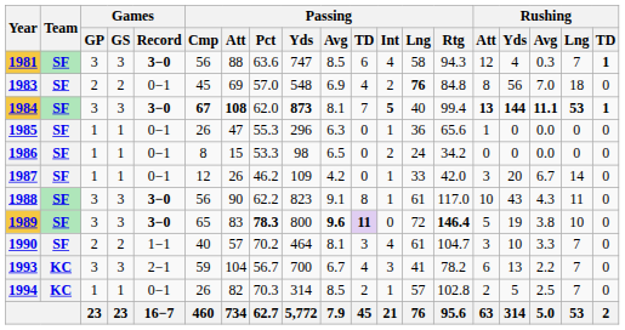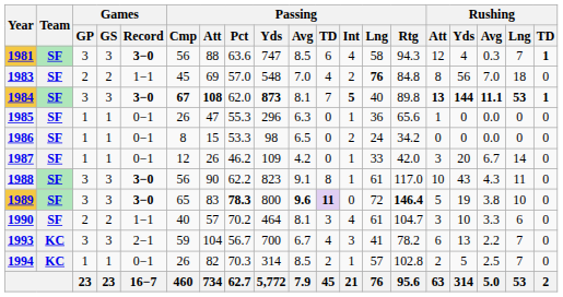1983 | Games / Record: 0−1 -> 1−1
1983 | Passing / Avg: 6.9 -> 7.0
1984 | Passing / Rtg: 99.4 -> 89.8
1990 | Rushing / Lng: 7 -> 6
